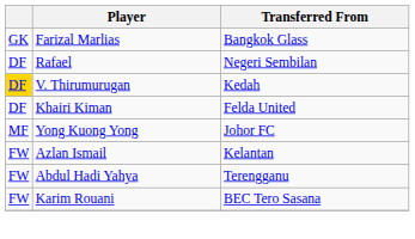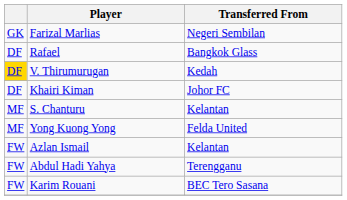Farizal Marlias | Transferred From: Bangkok Glass -> Negeri Sembilan
Rafael | Transferred From: Negeri Sembilan -> Bangkok Glass
Khairi Kiman | Transferred From: Felda United -> Johor FC
+ row: MF | S. Chanturu | Kelantan
Yong Kuong Yong | Transferred From: Johor FC -> Felda United
